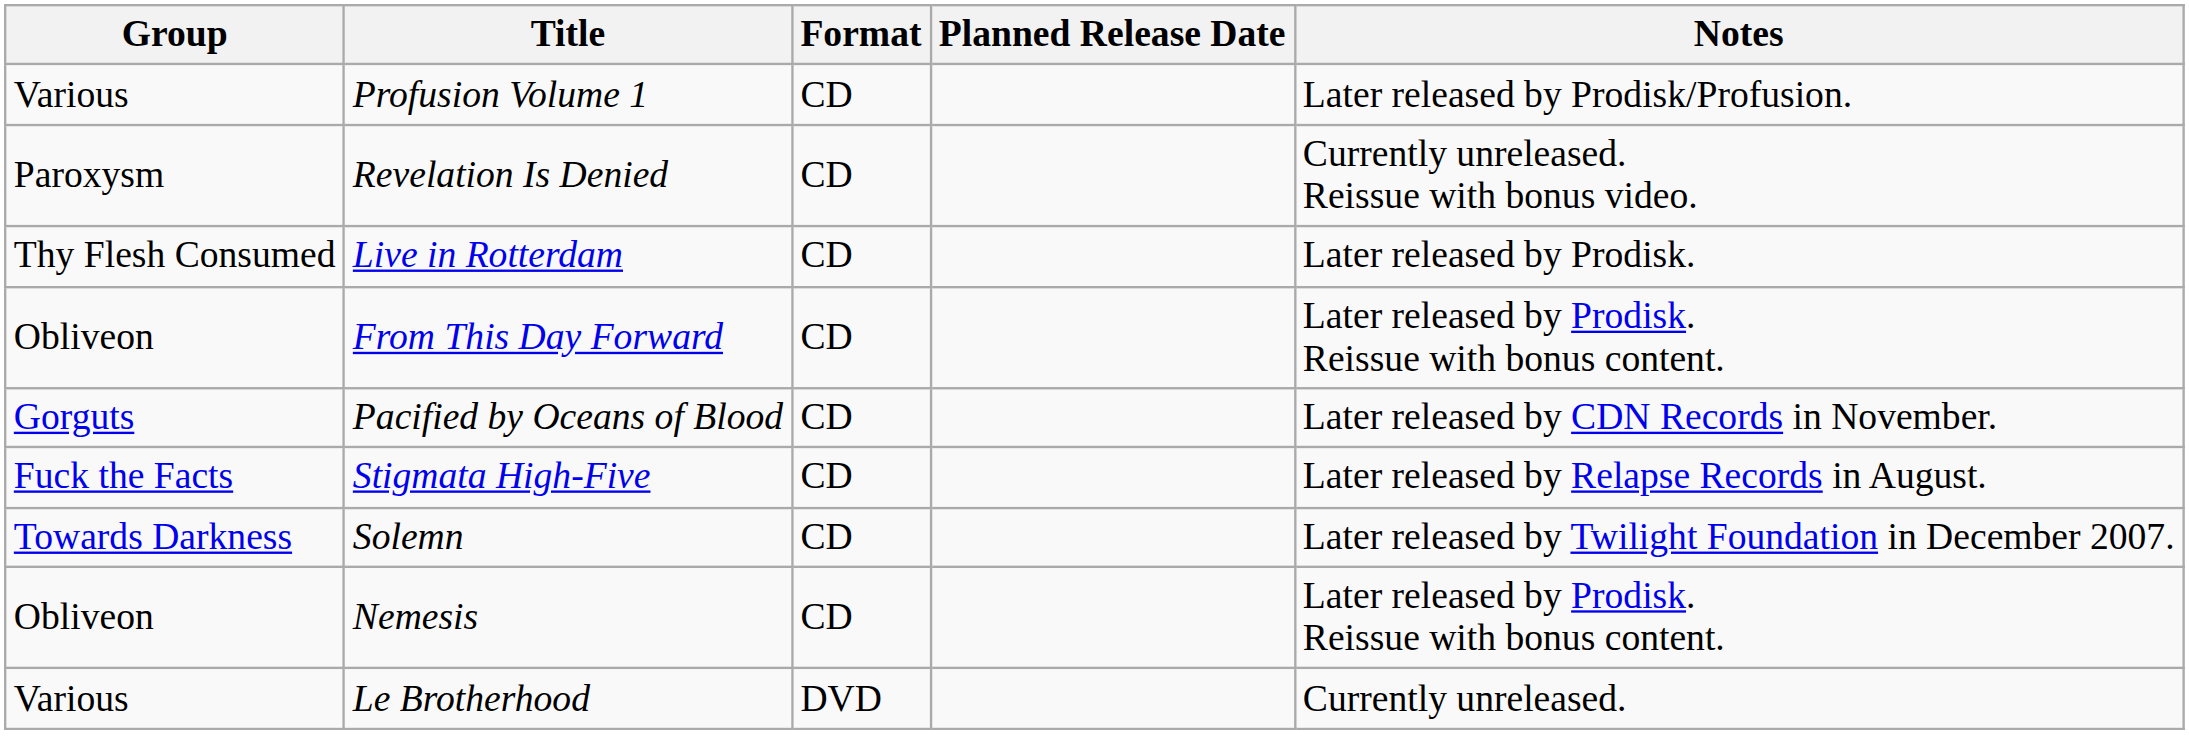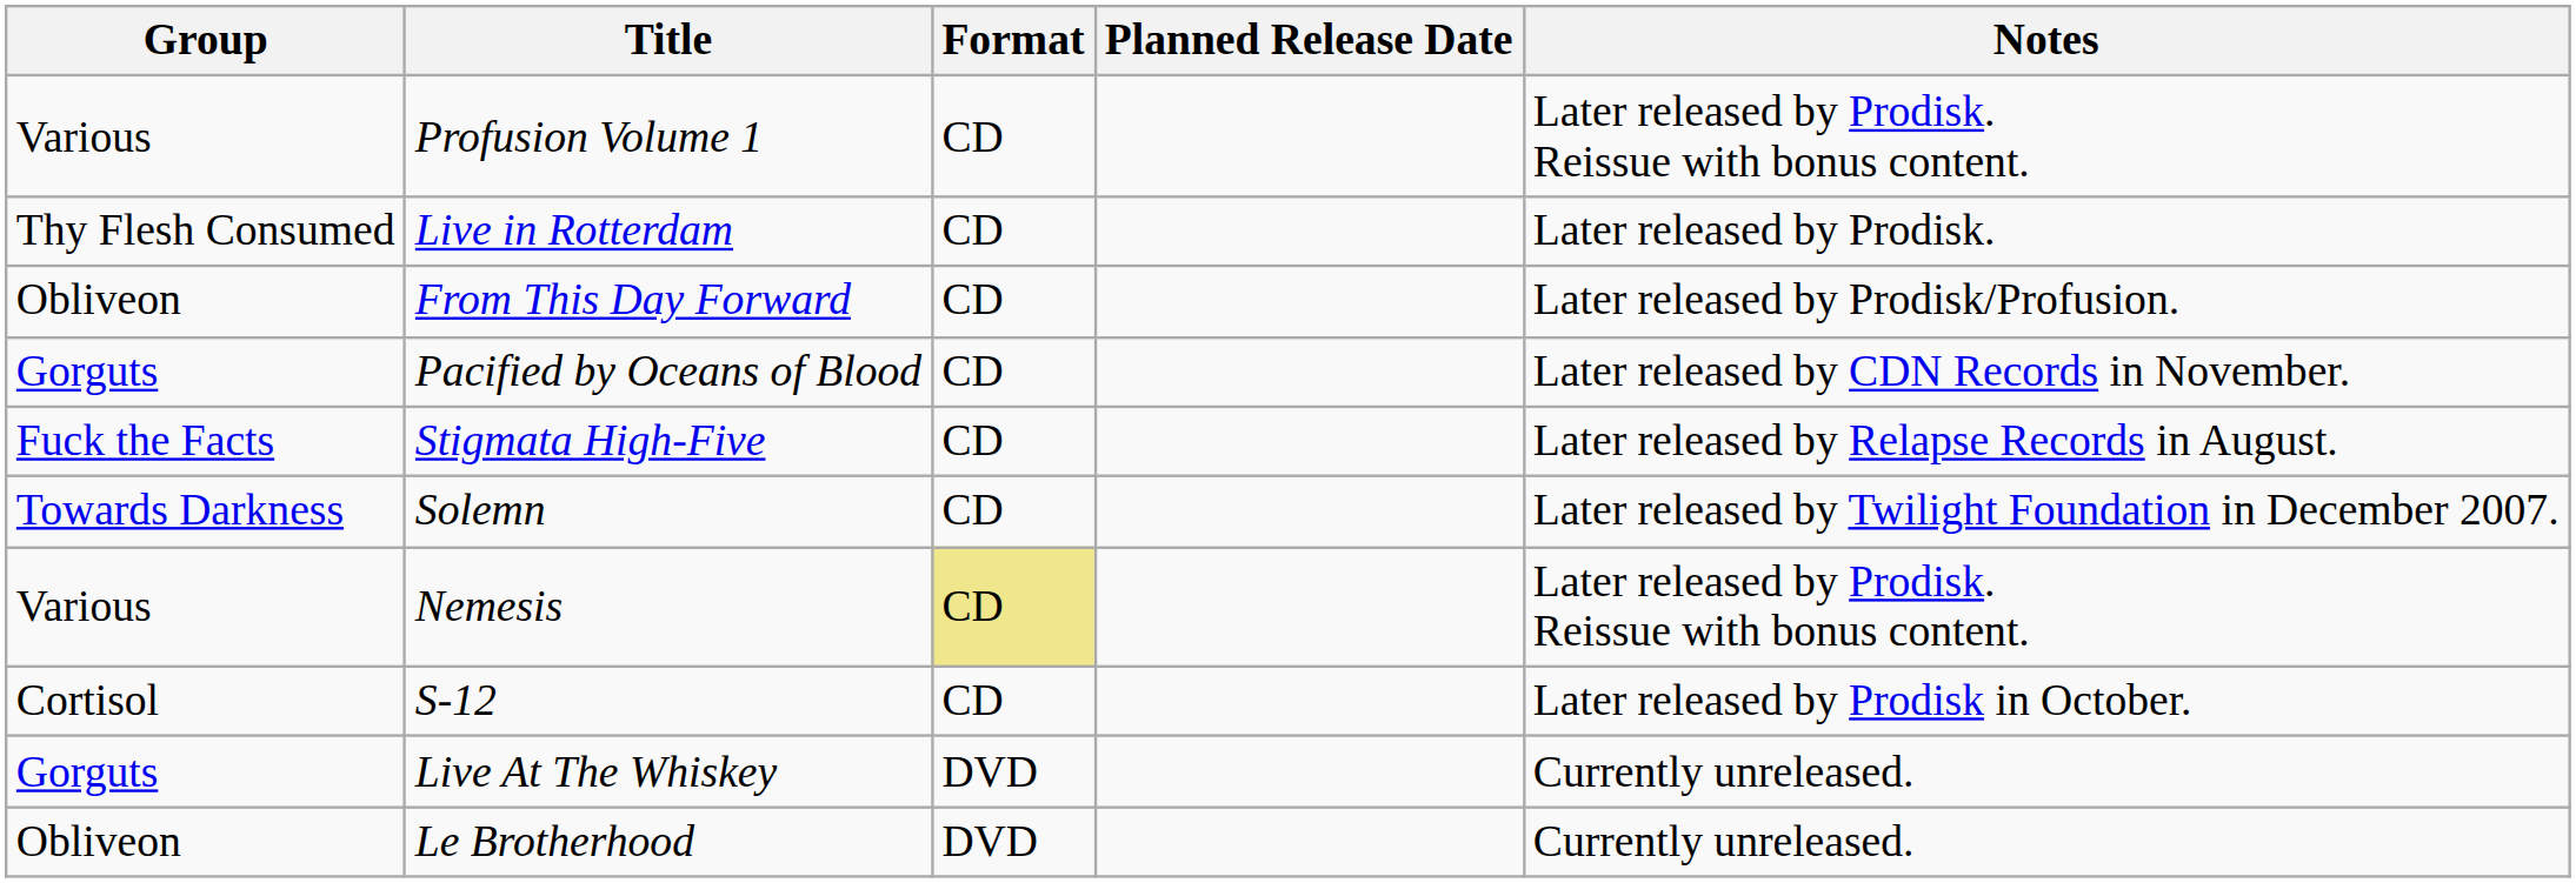Profusion Volume 1 | Notes: Later released by Prodisk/Profusion. -> Later released by Prodisk. Reissue with bonus content.
- row: Paroxysm | Revelation Is Denied | CD | Currently unreleased. Reissue with bonus video.
From This Day Forward | Notes: Later released by Prodisk. Reissue with bonus content. -> Later released by Prodisk/Profusion.
Nemesis | Group: Obliveon -> Various
Nemesis | Format: no background -> khaki background
+ row: Cortisol | S-12 | CD | Later released by Prodisk in October.
+ row: Gorguts | Live At The Whiskey | DVD | Currently unreleased.
Le Brotherhood | Group: Various -> Obliveon
